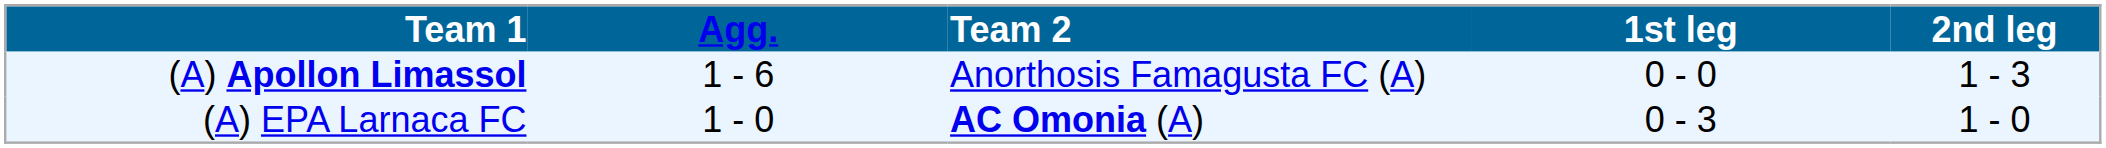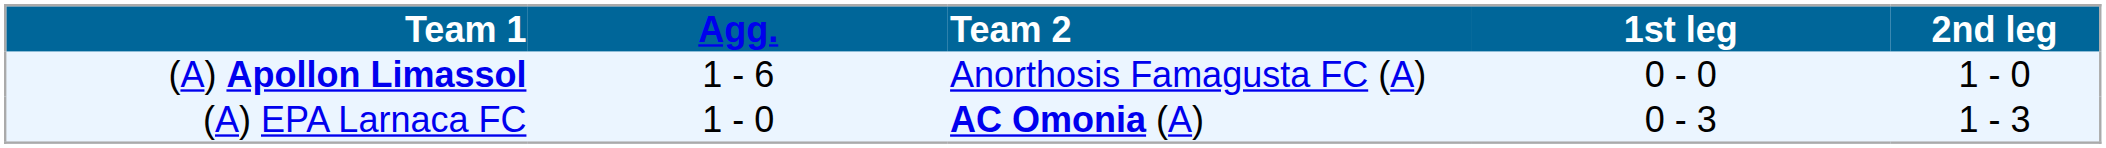(A) Apollon Limassol | 2nd leg: 1 - 3 -> 1 - 0
(A) EPA Larnaca FC | 2nd leg: 1 - 0 -> 1 - 3
